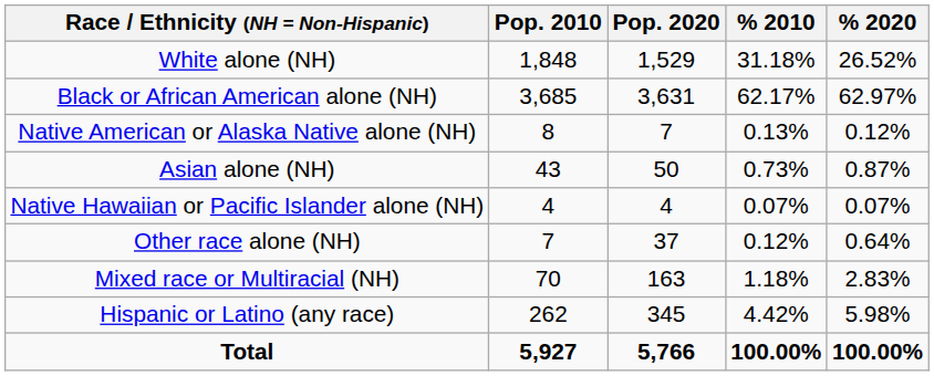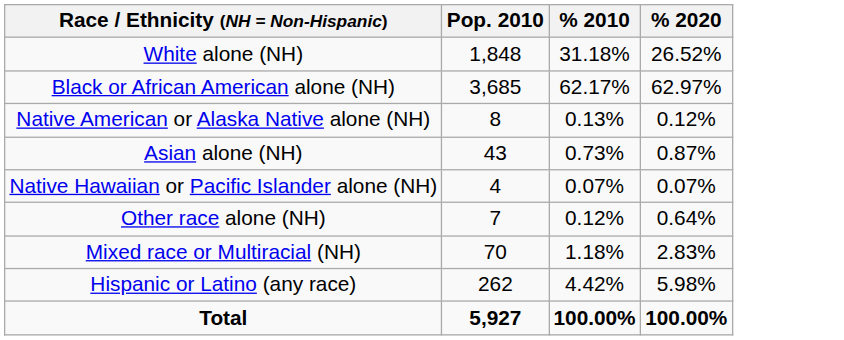- column: Pop. 2020 | 1,529 | 3,631 | 7 | 50 | 4 | 37 | 163 | 345 | 5,766
